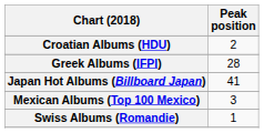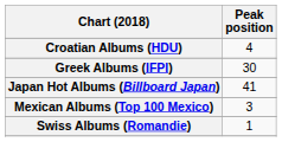Croatian Albums (HDU) | Peak position: 2 -> 4
Greek Albums (IFPI) | Peak position: 28 -> 30
